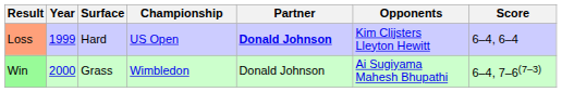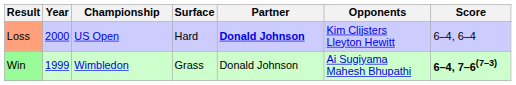columns swapped: Championship <-> Surface
Loss | Year: 1999 -> 2000
Win | Year: 2000 -> 1999
Win | Score: normal -> bold
